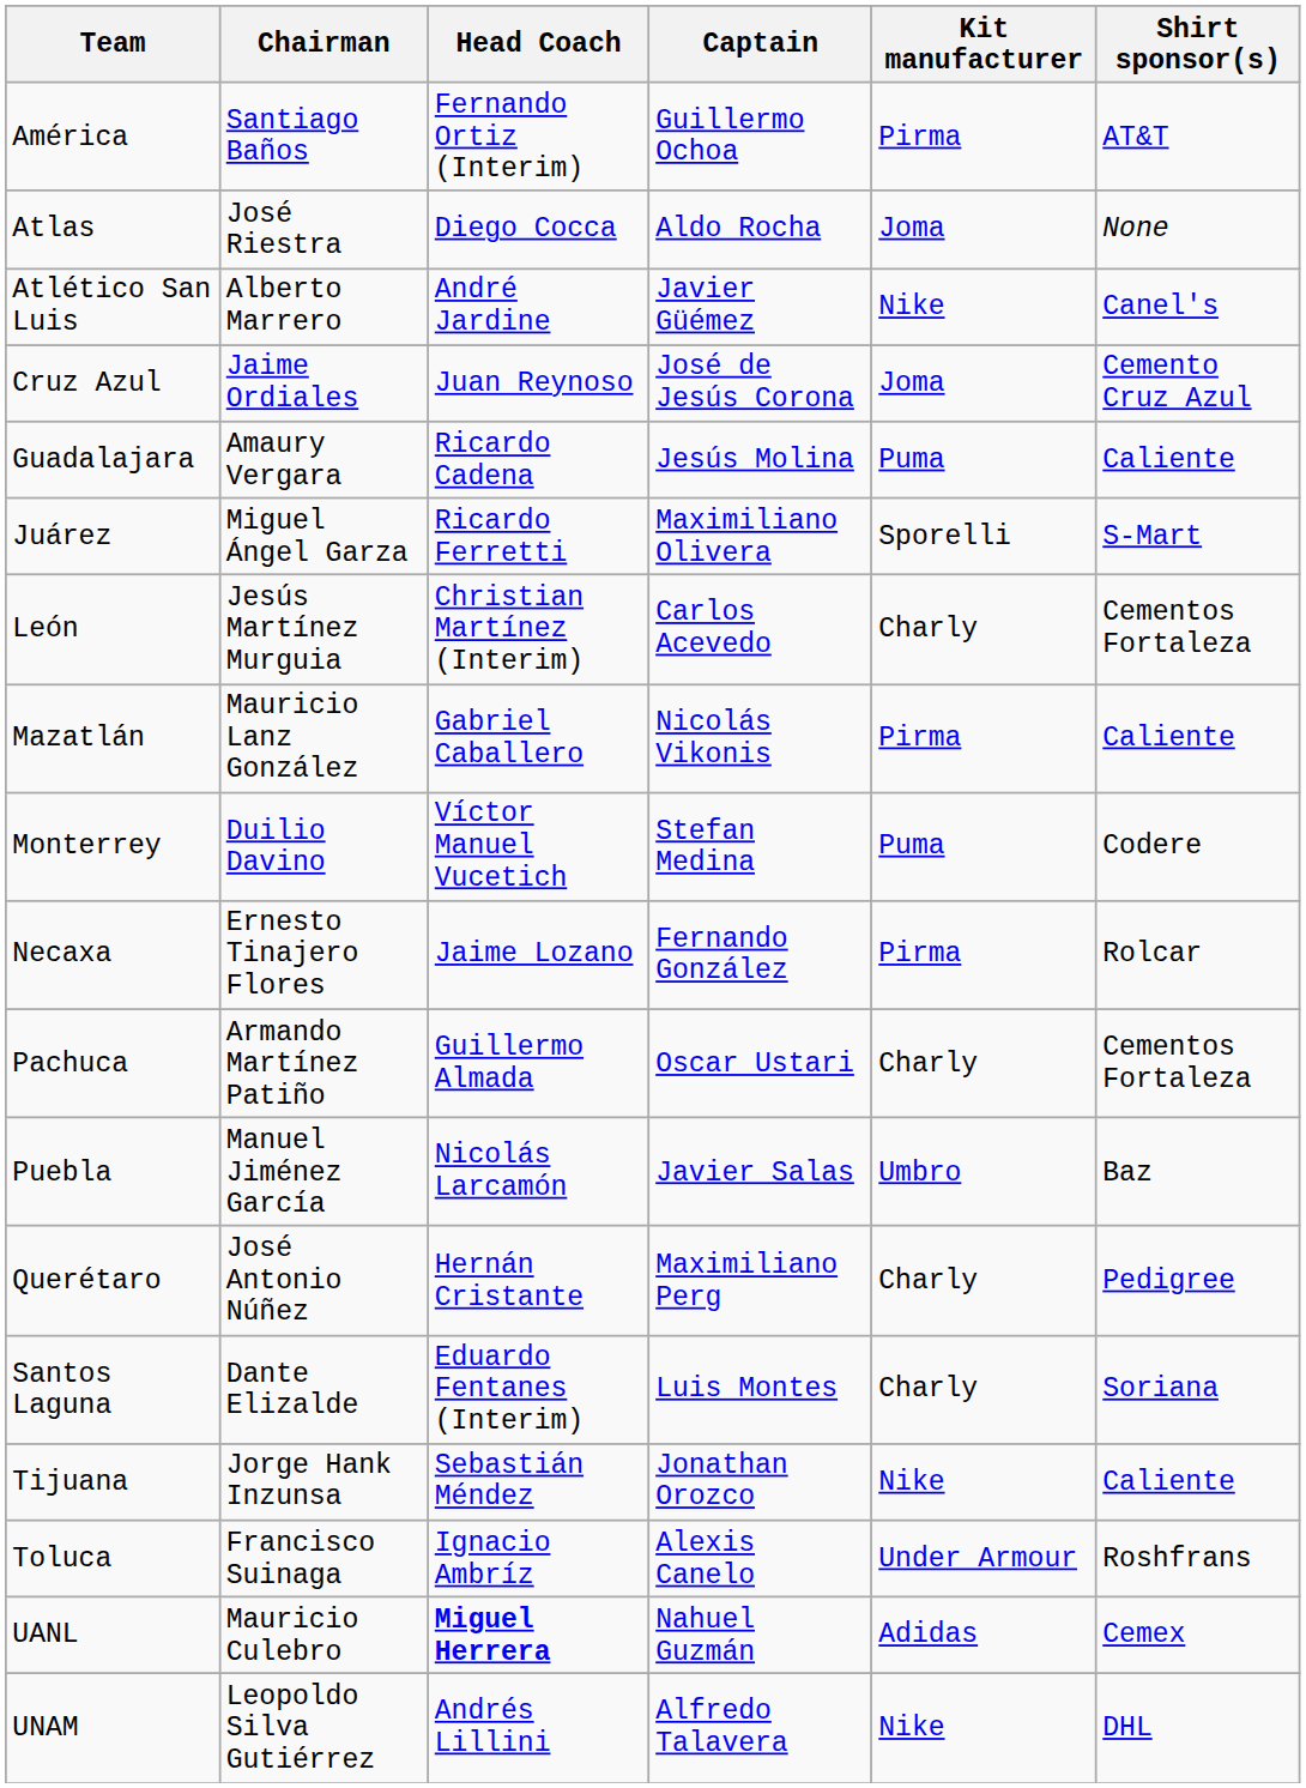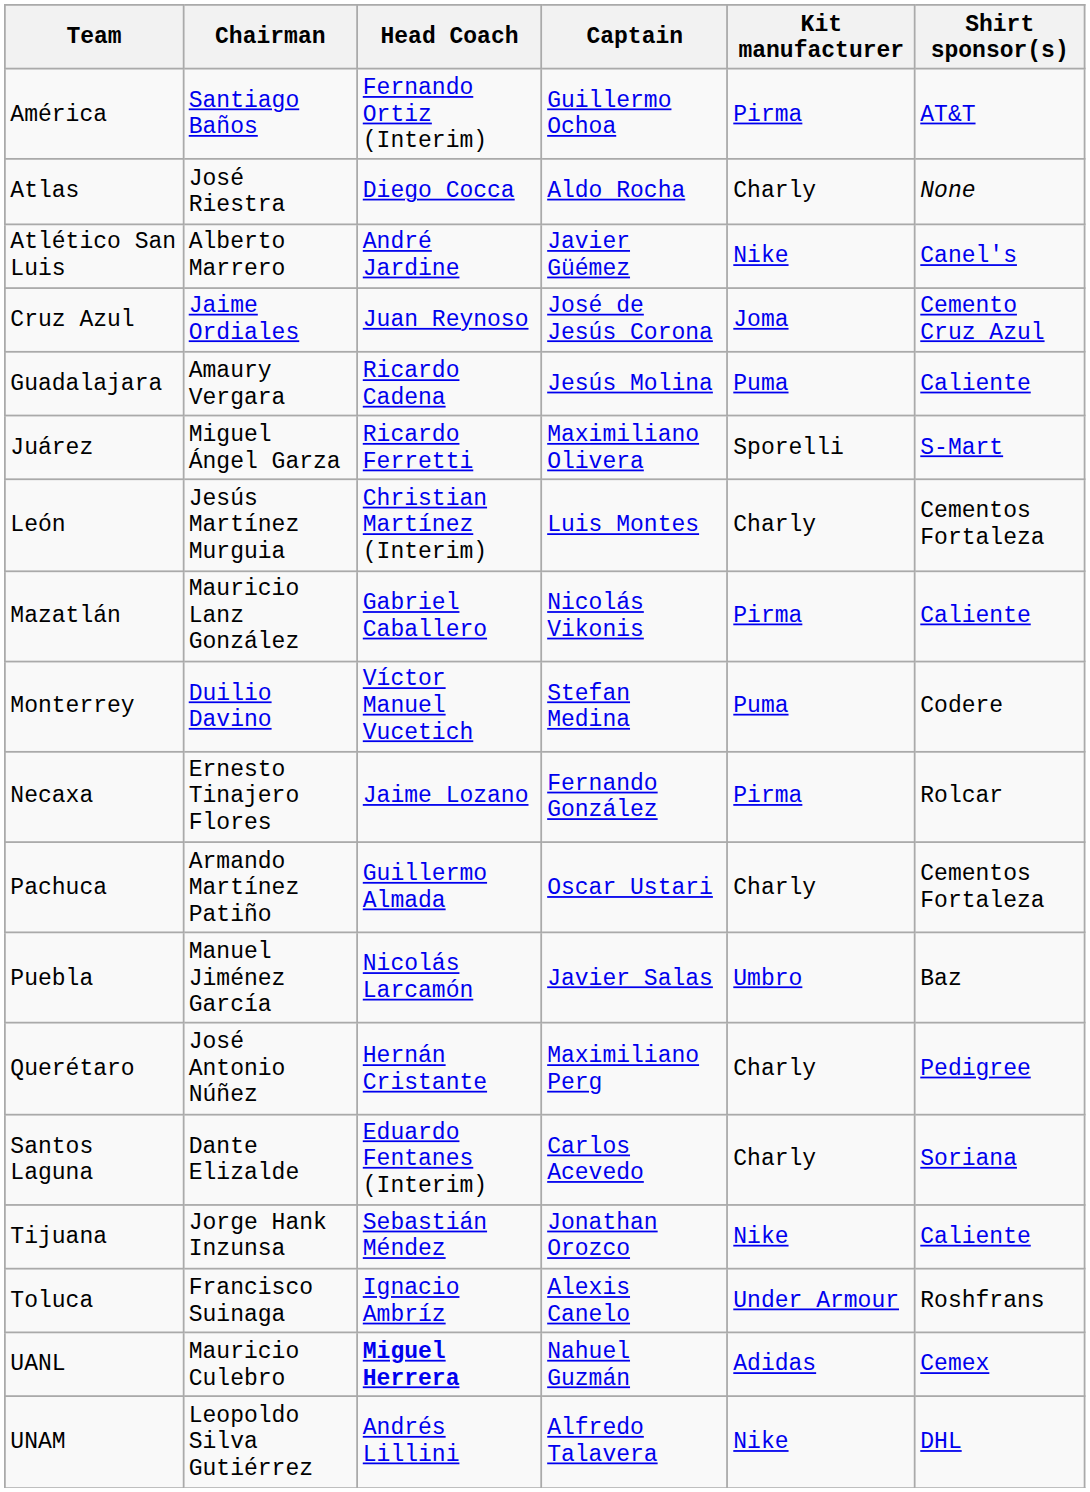Atlas | Kit manufacturer: Joma -> Charly
León | Captain: Carlos Acevedo -> Luis Montes
Santos Laguna | Captain: Luis Montes -> Carlos Acevedo
